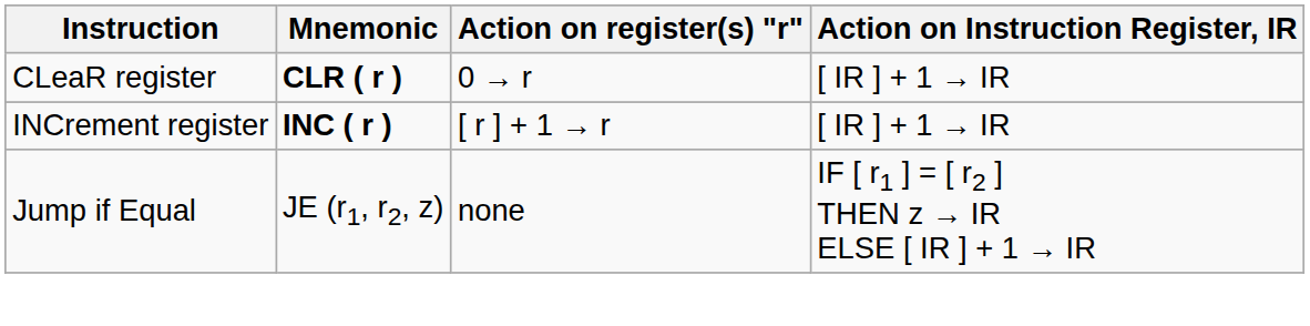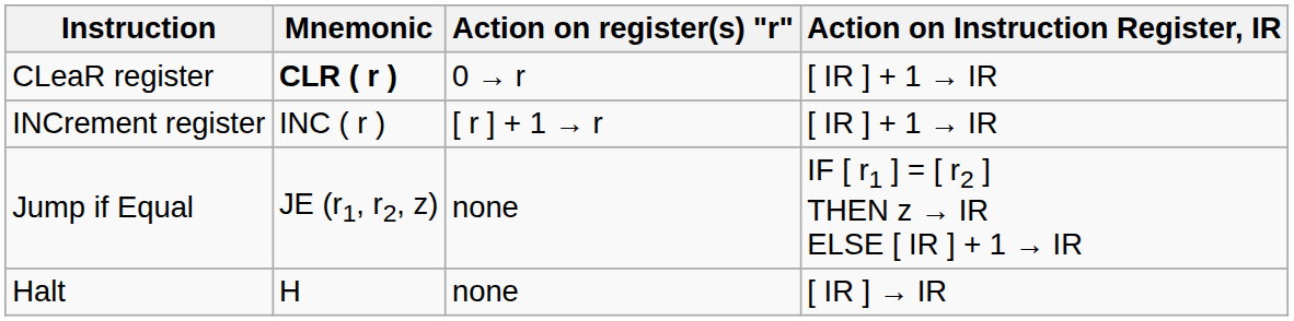INCrement register | Mnemonic: bold -> normal
+ row: Halt | H | none | [ IR ] → IR
